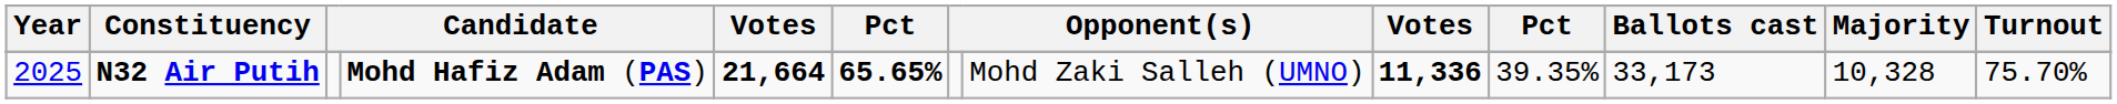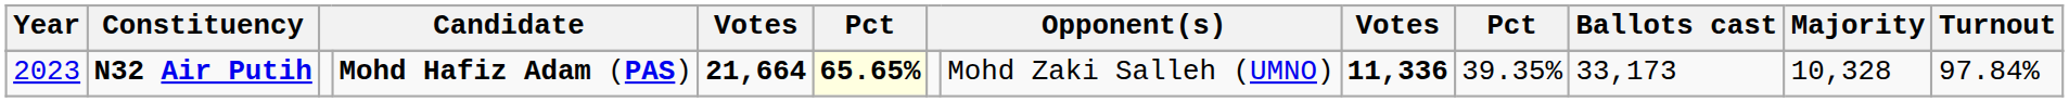N32 Air Putih | Year: 2025 -> 2023
N32 Air Putih | column 6: no background -> lightyellow background
N32 Air Putih | Turnout: 75.70% -> 97.84%
